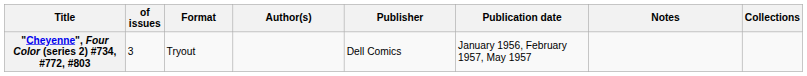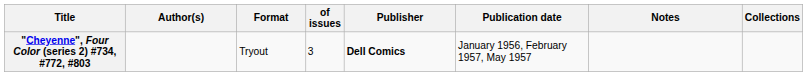columns swapped: of issues <-> Author(s)
"Cheyenne", Four Color (series 2) #734, #772, #803 | Publisher: normal -> bold
